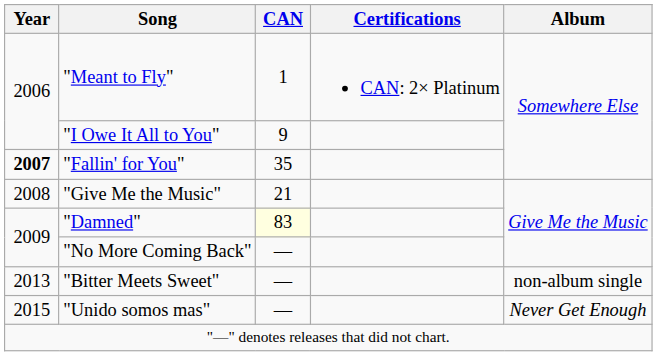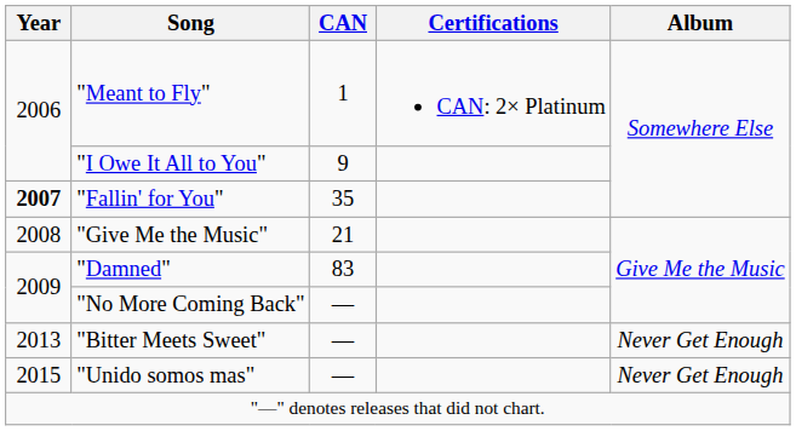"Damned" | CAN: lightyellow background -> no background
"Bitter Meets Sweet" | Album: non-album single -> Never Get Enough
